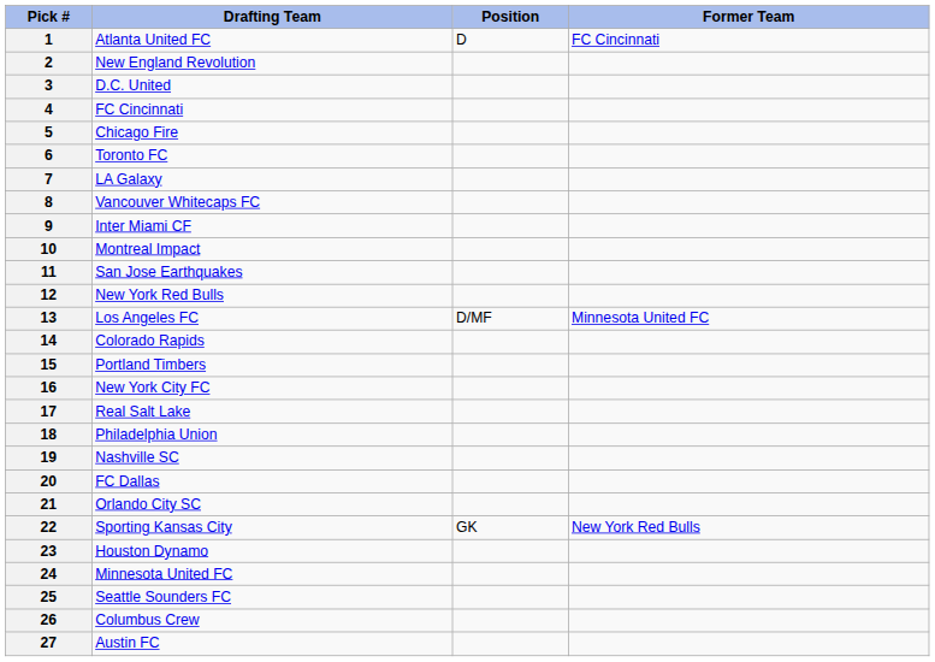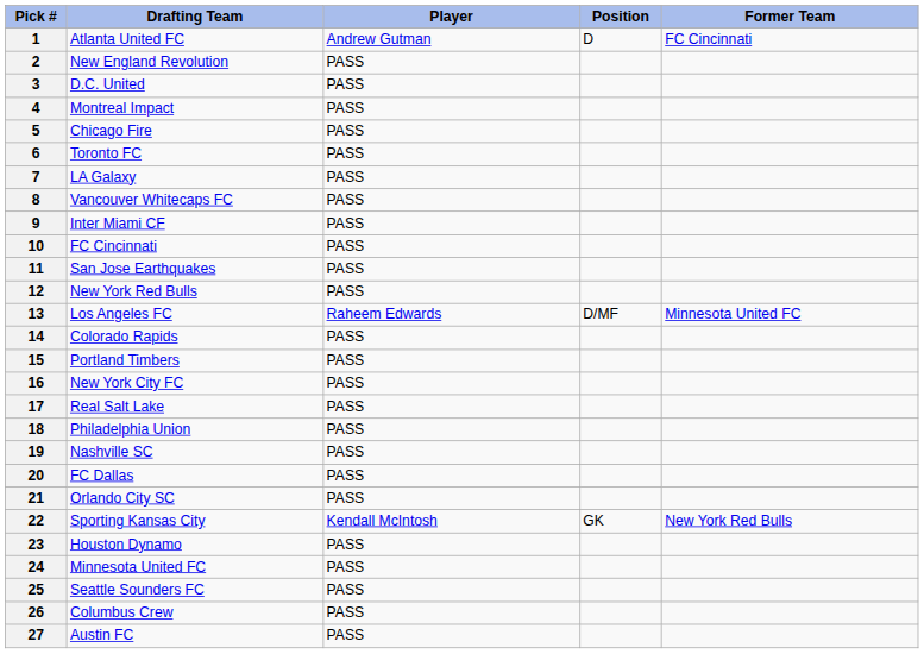+ column: Player | Andrew Gutman | PASS | PASS | PASS | PASS | PASS | PASS | PASS | PASS | PASS | PASS | PASS | Raheem Edwards | PASS | PASS | PASS | PASS | PASS | PASS | PASS | PASS | Kendall McIntosh | PASS | PASS | PASS | PASS | PASS
4 | Drafting Team: FC Cincinnati -> Montreal Impact
10 | Drafting Team: Montreal Impact -> FC Cincinnati
